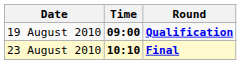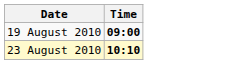- column: Round | Qualification | Final
